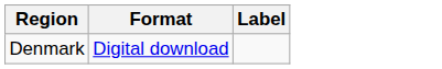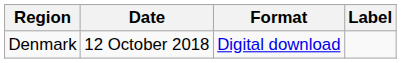+ column: Date | 12 October 2018
